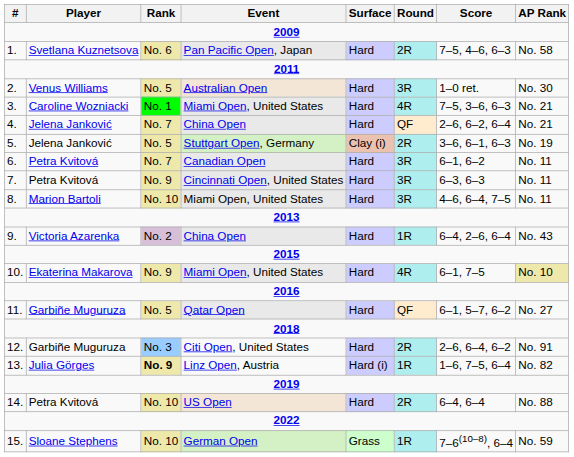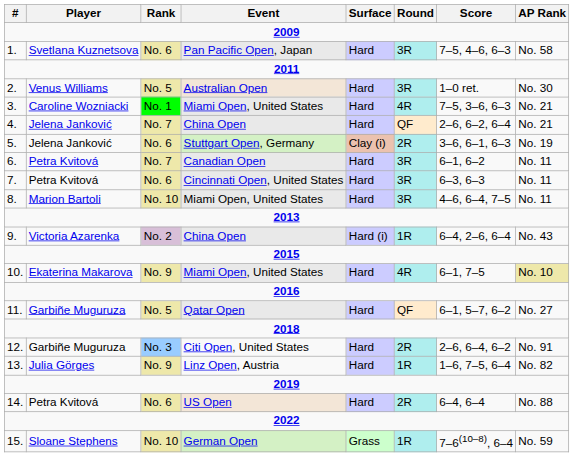1. | Round: 2R -> 3R
5. | Rank: No. 5 -> No. 6
7. | Rank: No. 9 -> No. 6
9. | Surface: Hard -> Hard (i)
13. | Rank: bold -> normal
13. | Surface: Hard (i) -> Hard
14. | Rank: No. 10 -> No. 6
